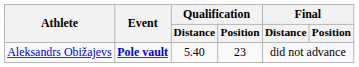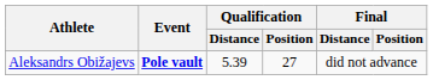Aleksandrs Obižajevs | Qualification / Distance: 5.40 -> 5.39
Aleksandrs Obižajevs | Qualification / Position: 23 -> 27
